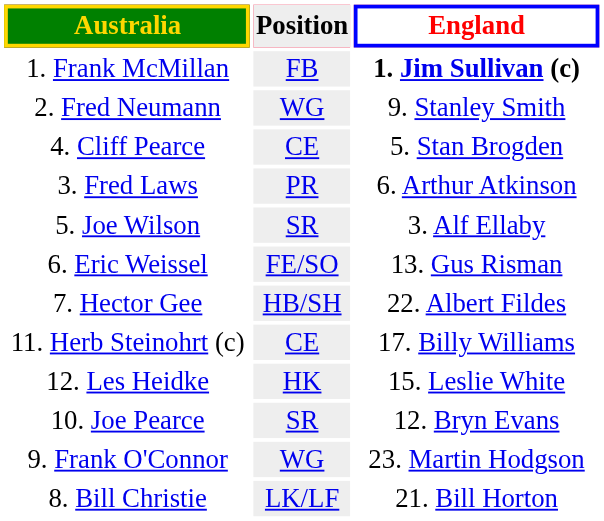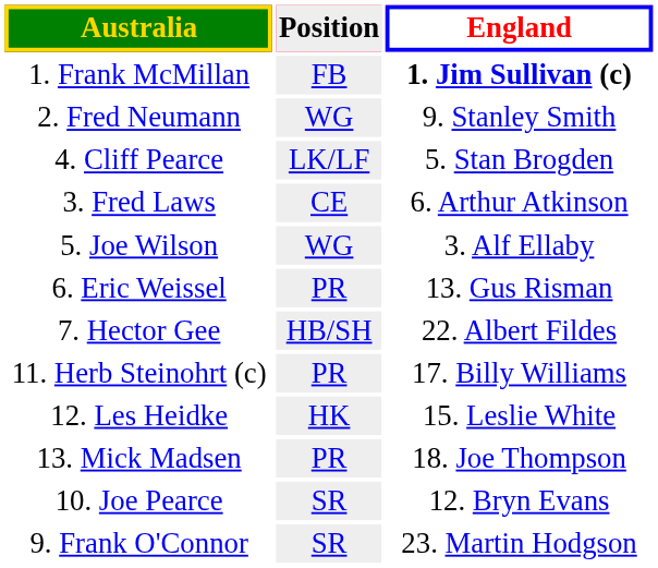4. Cliff Pearce | Position: CE -> LK/LF
3. Fred Laws | Position: PR -> CE
5. Joe Wilson | Position: SR -> WG
6. Eric Weissel | Position: FE/SO -> PR
11. Herb Steinohrt (c) | Position: CE -> PR
+ row: 13. Mick Madsen | PR | 18. Joe Thompson
9. Frank O'Connor | Position: WG -> SR
- row: 8. Bill Christie | LK/LF | 21. Bill Horton
